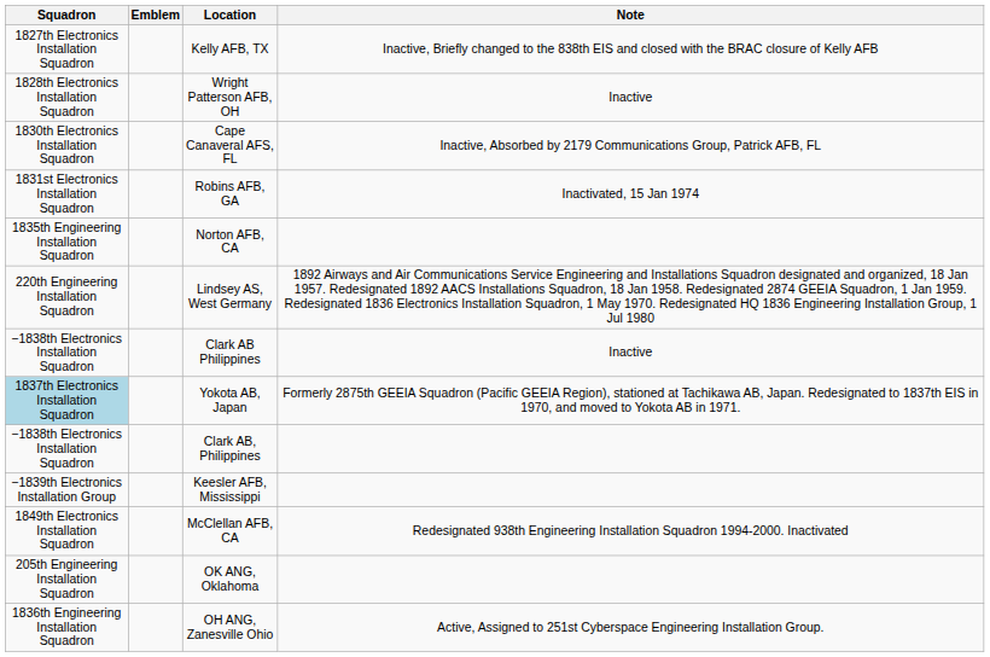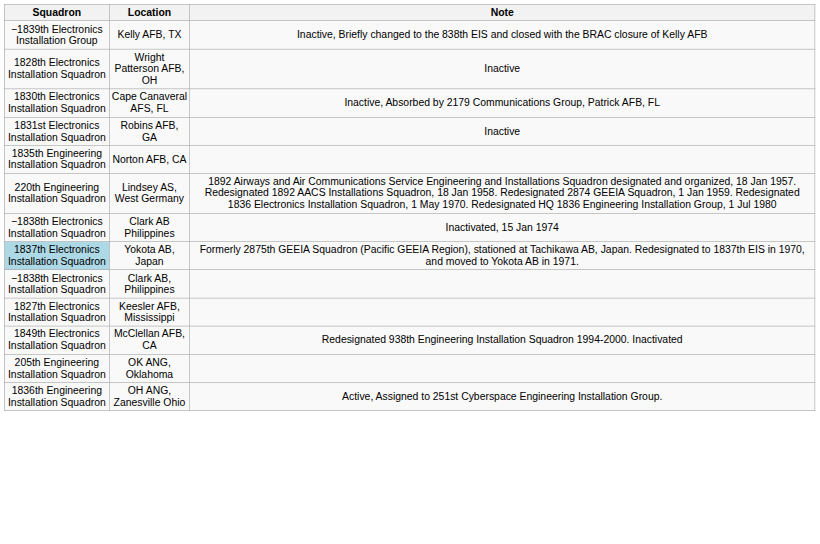- column: Emblem
Kelly AFB, TX | Squadron: 1827th Electronics Installation Squadron -> −1839th Electronics Installation Group
Robins AFB, GA | Note: Inactivated, 15 Jan 1974 -> Inactive
Clark AB Philippines | Note: Inactive -> Inactivated, 15 Jan 1974
Keesler AFB, Mississippi | Squadron: −1839th Electronics Installation Group -> 1827th Electronics Installation Squadron
